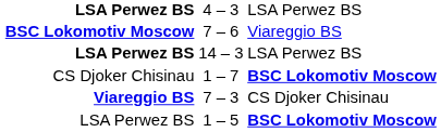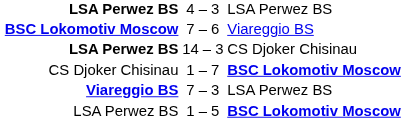14 – 3 | column 3: LSA Perwez BS -> CS Djoker Chisinau
7 – 3 | column 3: CS Djoker Chisinau -> LSA Perwez BS
